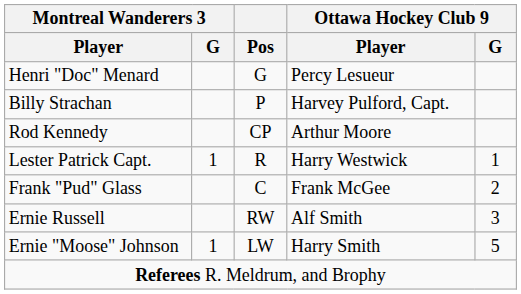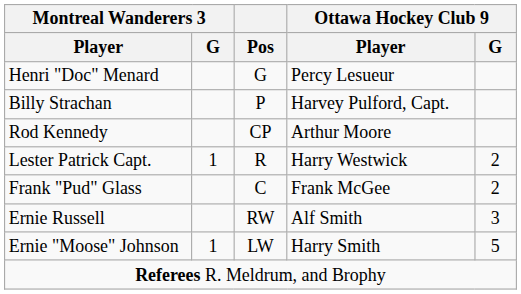Lester Patrick Capt. | Ottawa Hockey Club 9 / G: 1 -> 2
